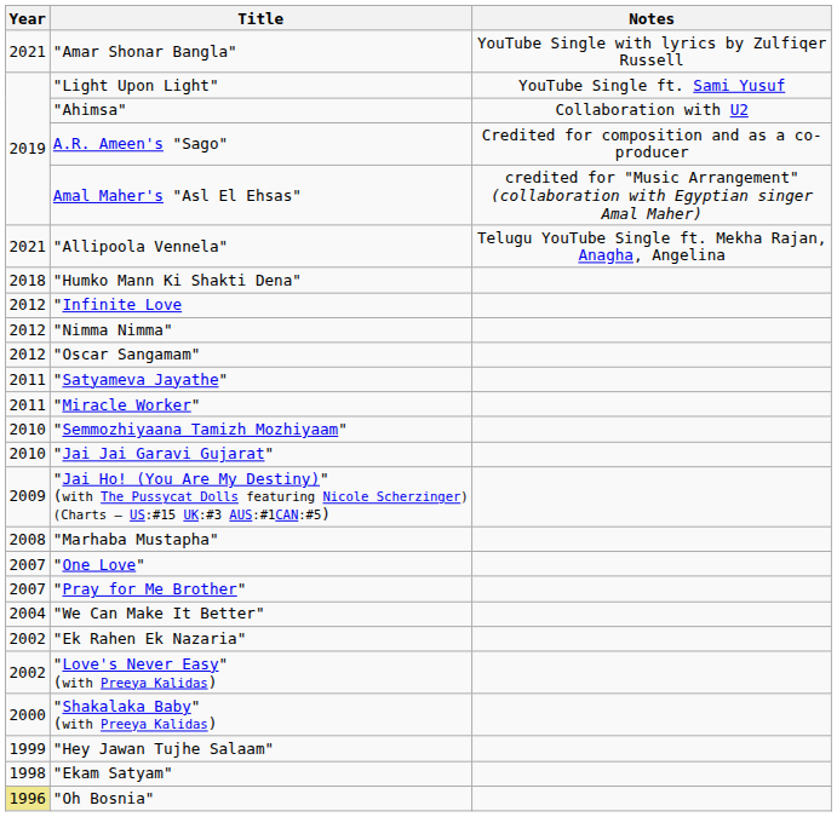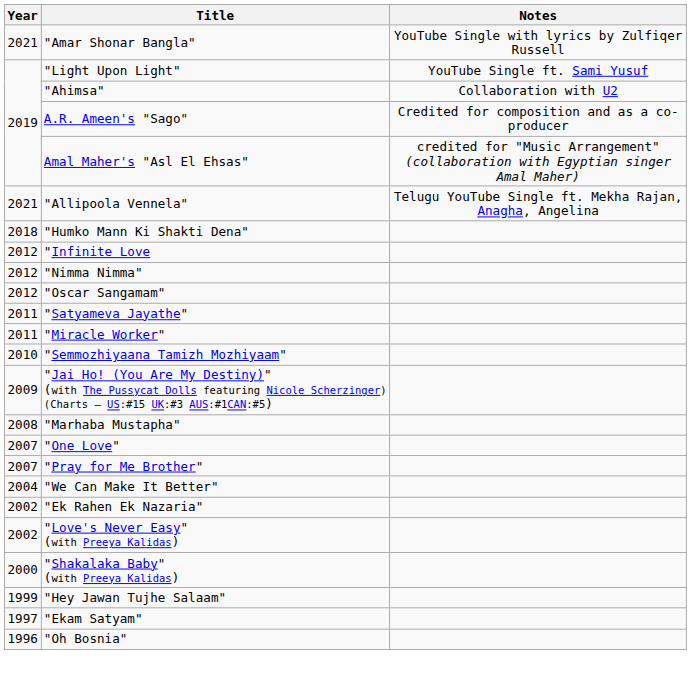- row: 2010 | "Jai Jai Garavi Gujarat"
"Ekam Satyam" | Year: 1998 -> 1997
"Oh Bosnia" | Year: khaki background -> no background
